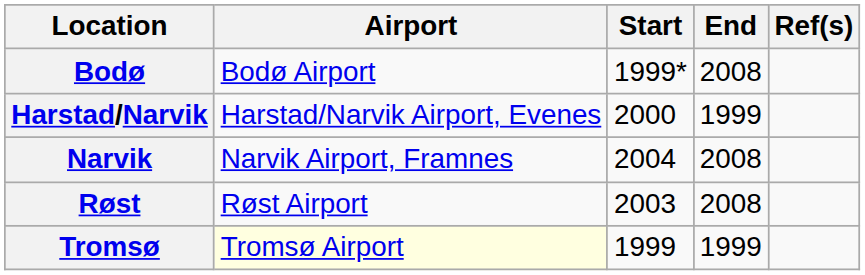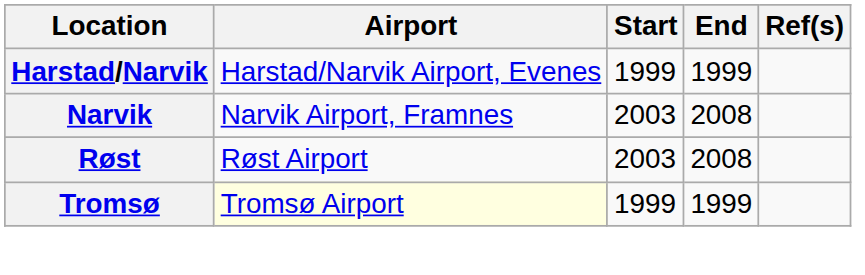- row: Bodø | Bodø Airport | 1999* | 2008
Harstad/Narvik | Start: 2000 -> 1999
Narvik | Start: 2004 -> 2003
